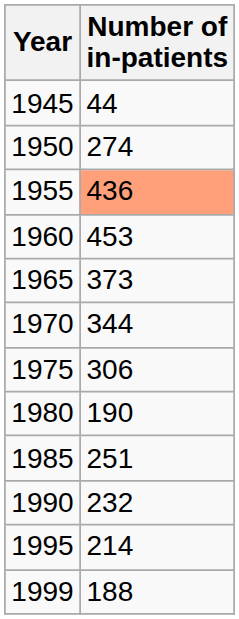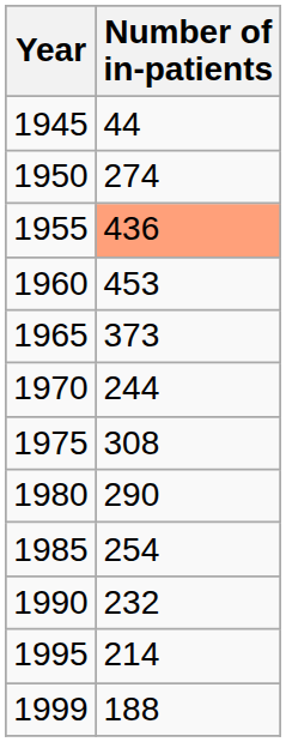1970 | Number of in-patients: 344 -> 244
1975 | Number of in-patients: 306 -> 308
1980 | Number of in-patients: 190 -> 290
1985 | Number of in-patients: 251 -> 254
